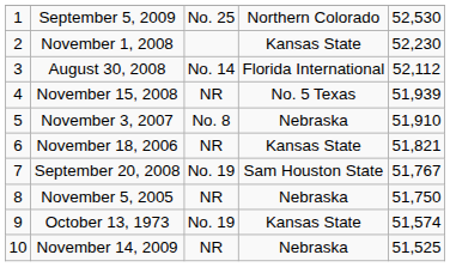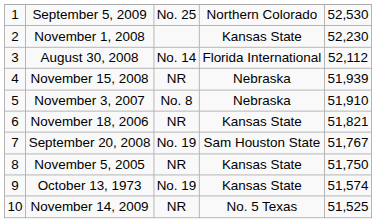November 15, 2008 | column 4: No. 5 Texas -> Nebraska
November 5, 2005 | column 4: Nebraska -> Kansas State
November 14, 2009 | column 4: Nebraska -> No. 5 Texas
